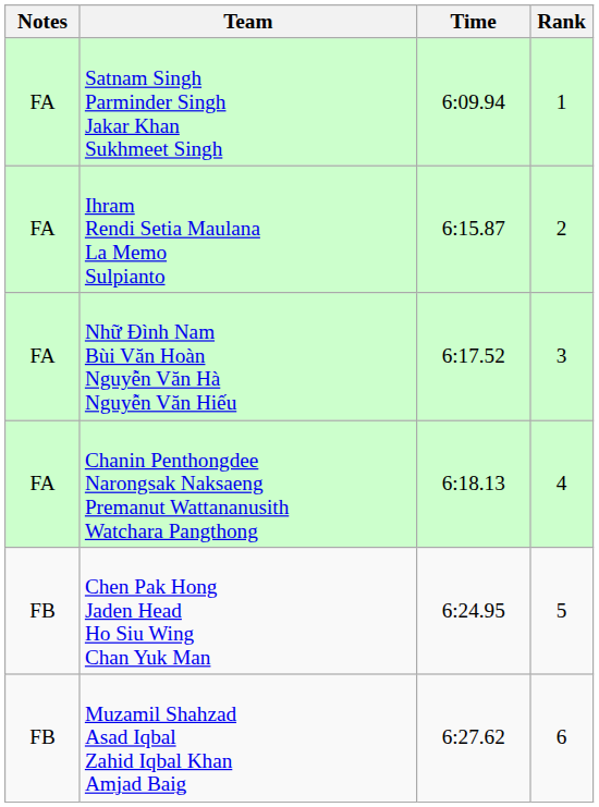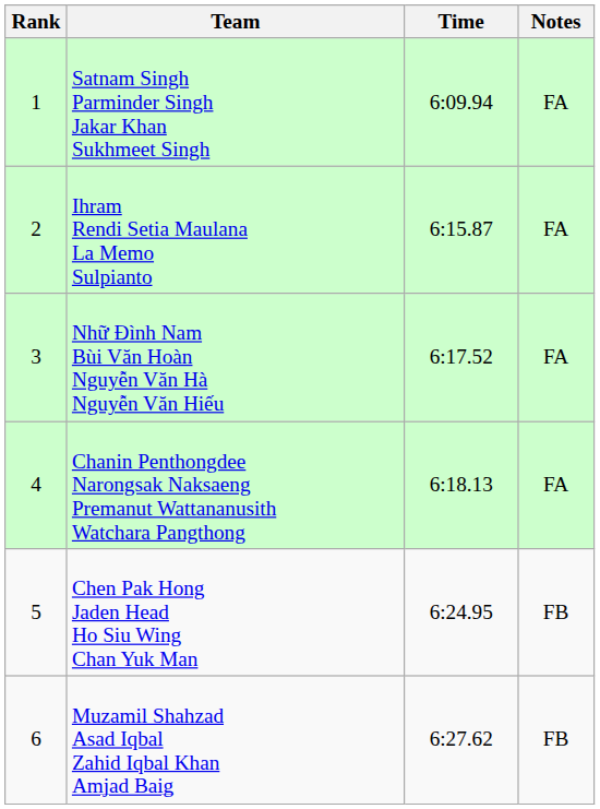columns swapped: Rank <-> Notes
